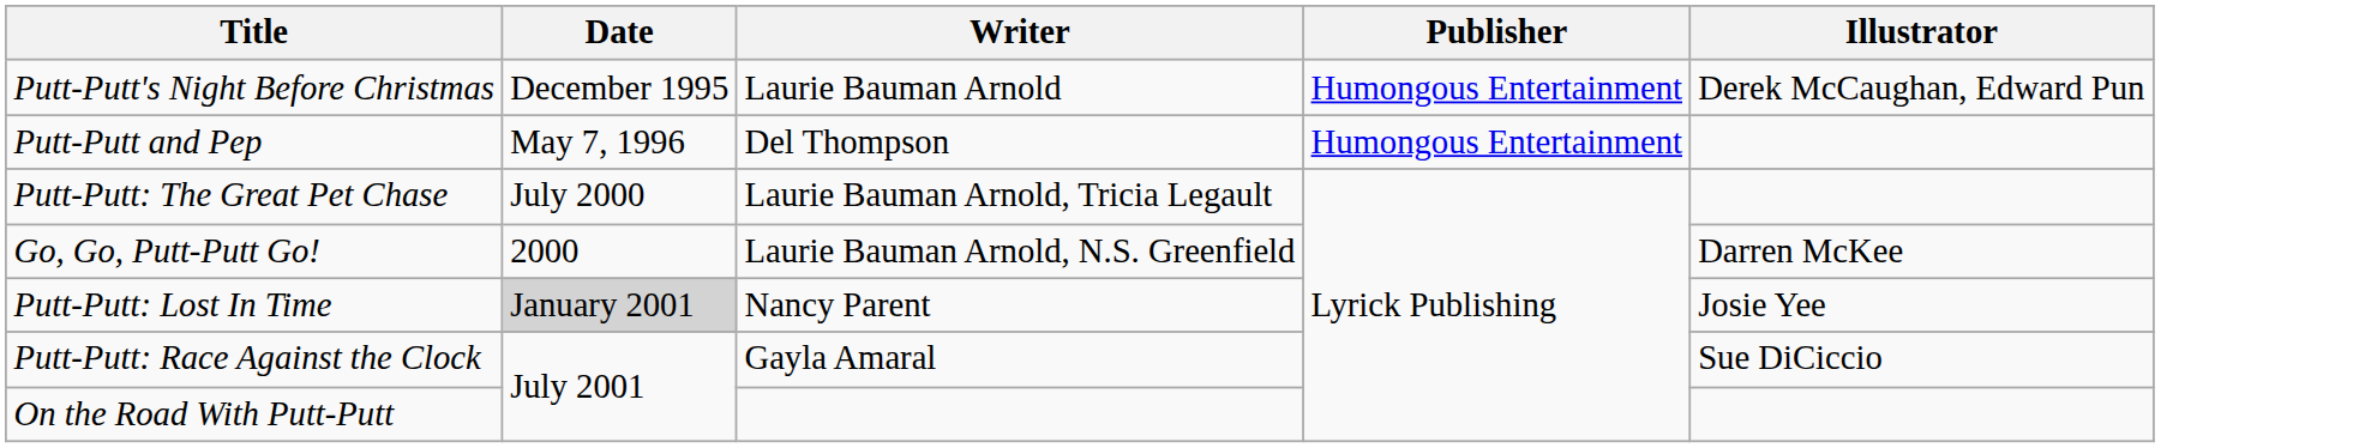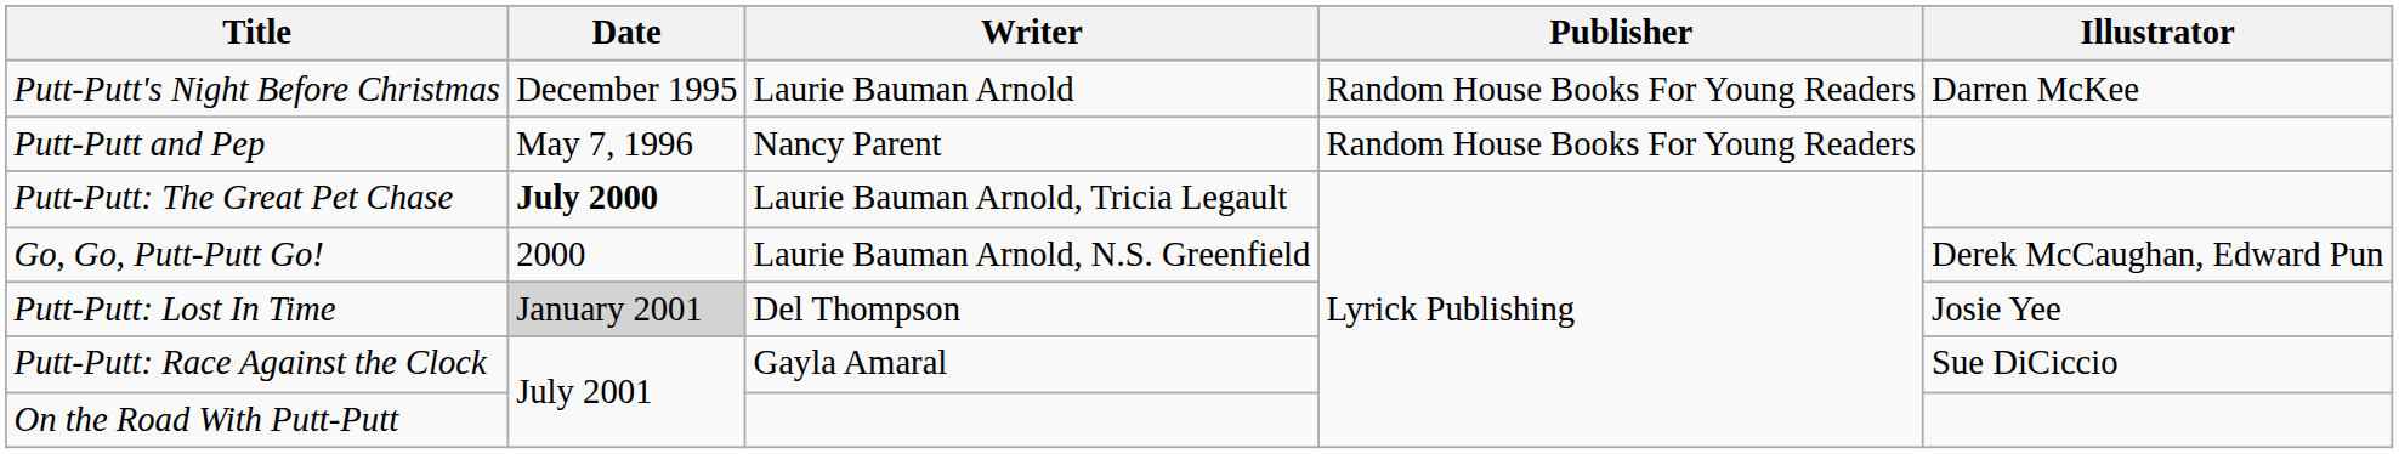Putt-Putt's Night Before Christmas | Publisher: Humongous Entertainment -> Random House Books For Young Readers
Putt-Putt's Night Before Christmas | Illustrator: Derek McCaughan, Edward Pun -> Darren McKee
Putt-Putt and Pep | Writer: Del Thompson -> Nancy Parent
Putt-Putt and Pep | Publisher: Humongous Entertainment -> Random House Books For Young Readers
Putt-Putt: The Great Pet Chase | Date: normal -> bold
Go, Go, Putt-Putt Go! | Illustrator: Darren McKee -> Derek McCaughan, Edward Pun
Putt-Putt: Lost In Time | Writer: Nancy Parent -> Del Thompson
